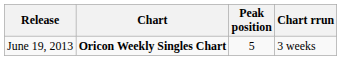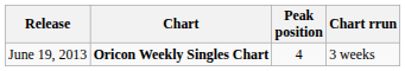June 19, 2013 | Peak position: 5 -> 4
